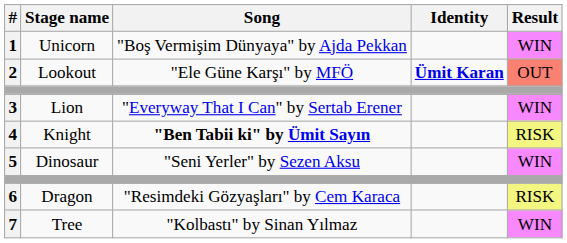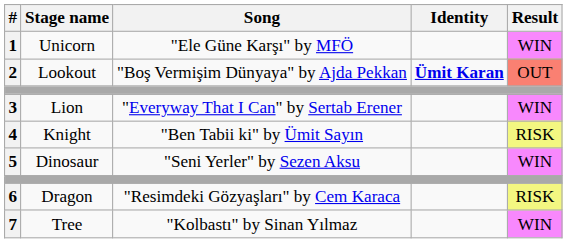1 | Song: "Boş Vermişim Dünyaya" by Ajda Pekkan -> "Ele Güne Karşı" by MFÖ
2 | Song: "Ele Güne Karşı" by MFÖ -> "Boş Vermişim Dünyaya" by Ajda Pekkan
4 | Song: bold -> normal
